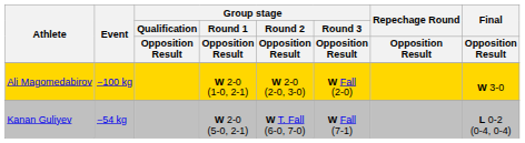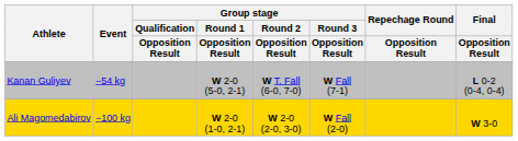rows swapped: Kanan Guliyev <-> Ali Magomedabirov
